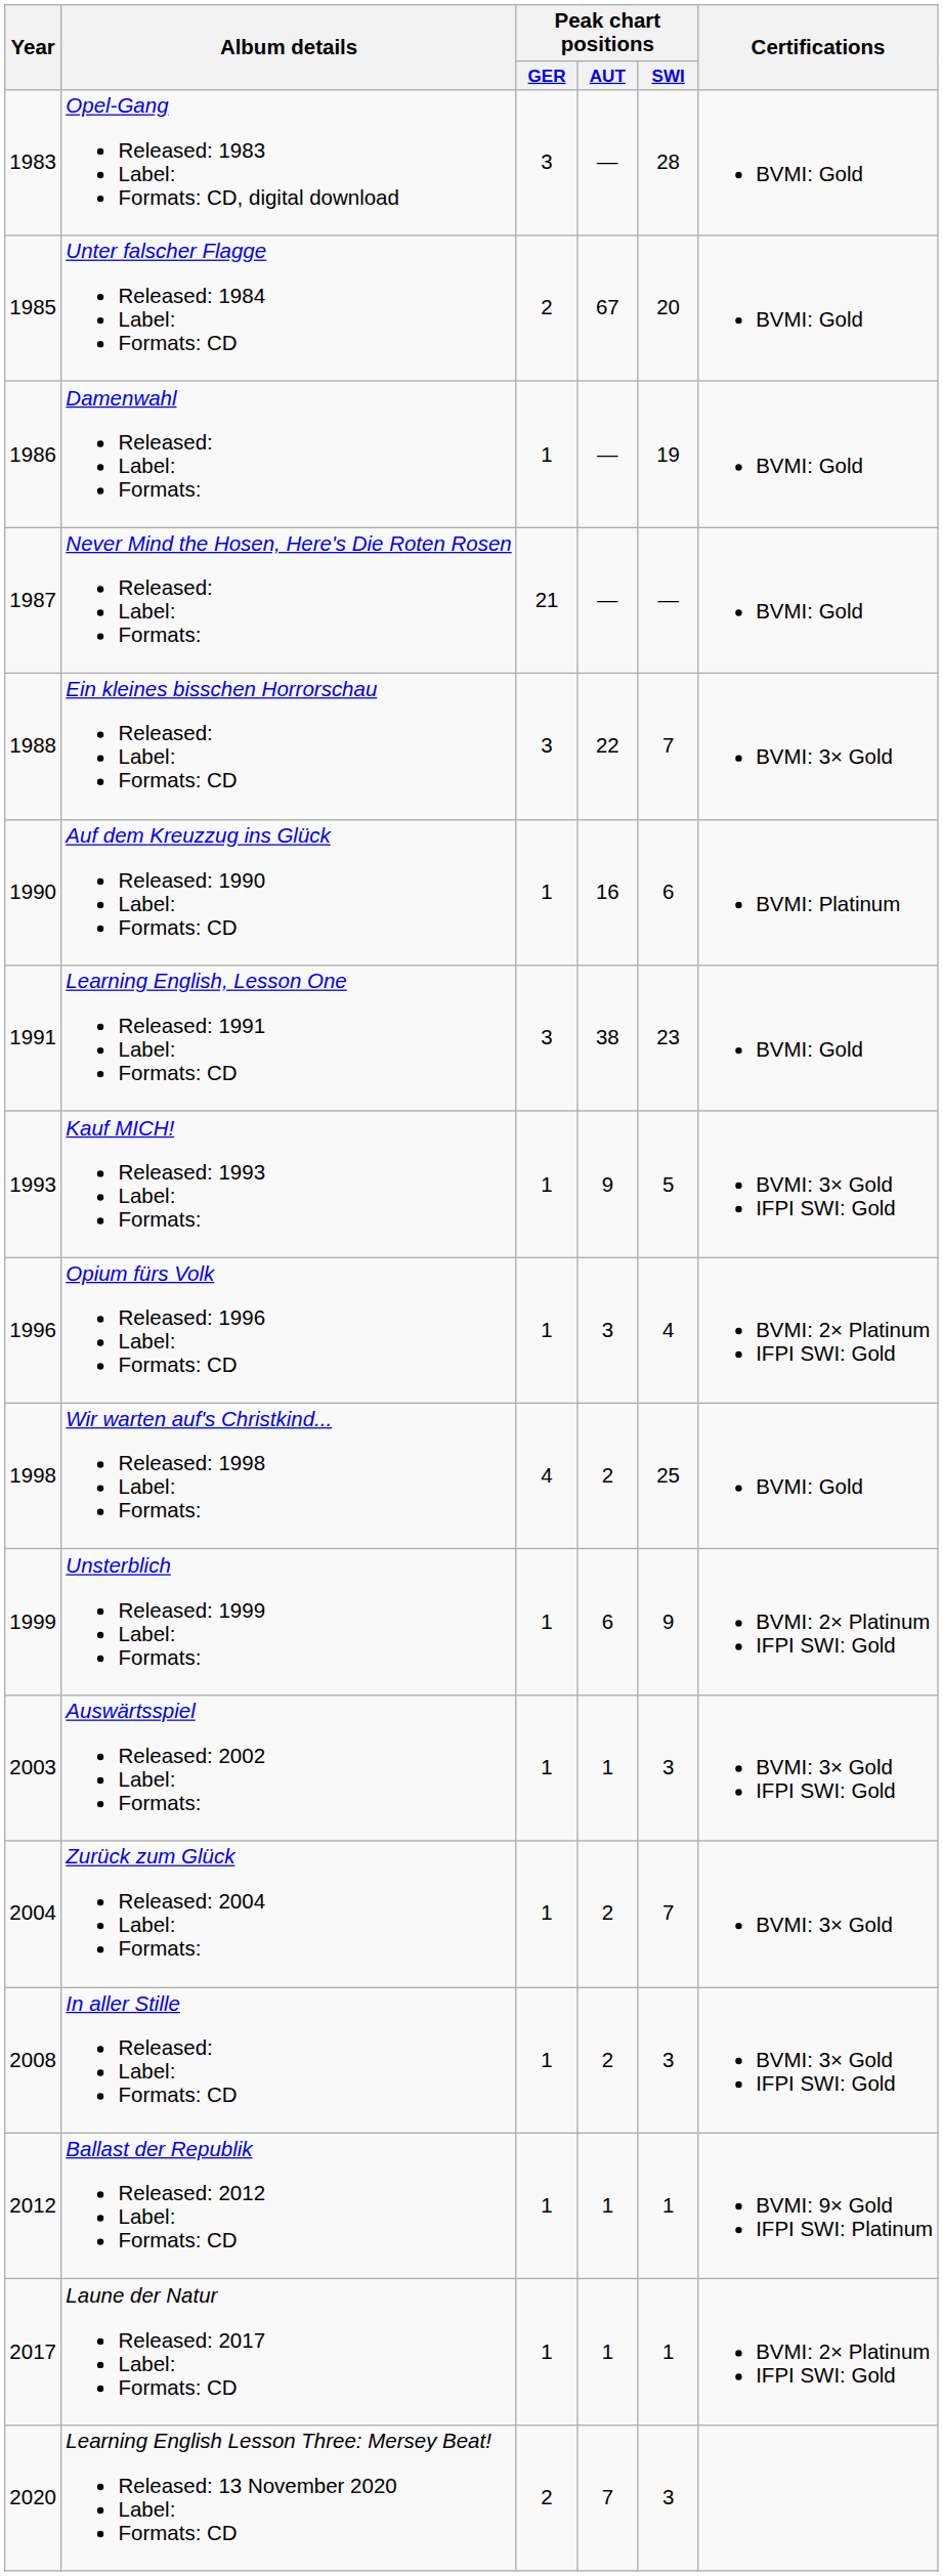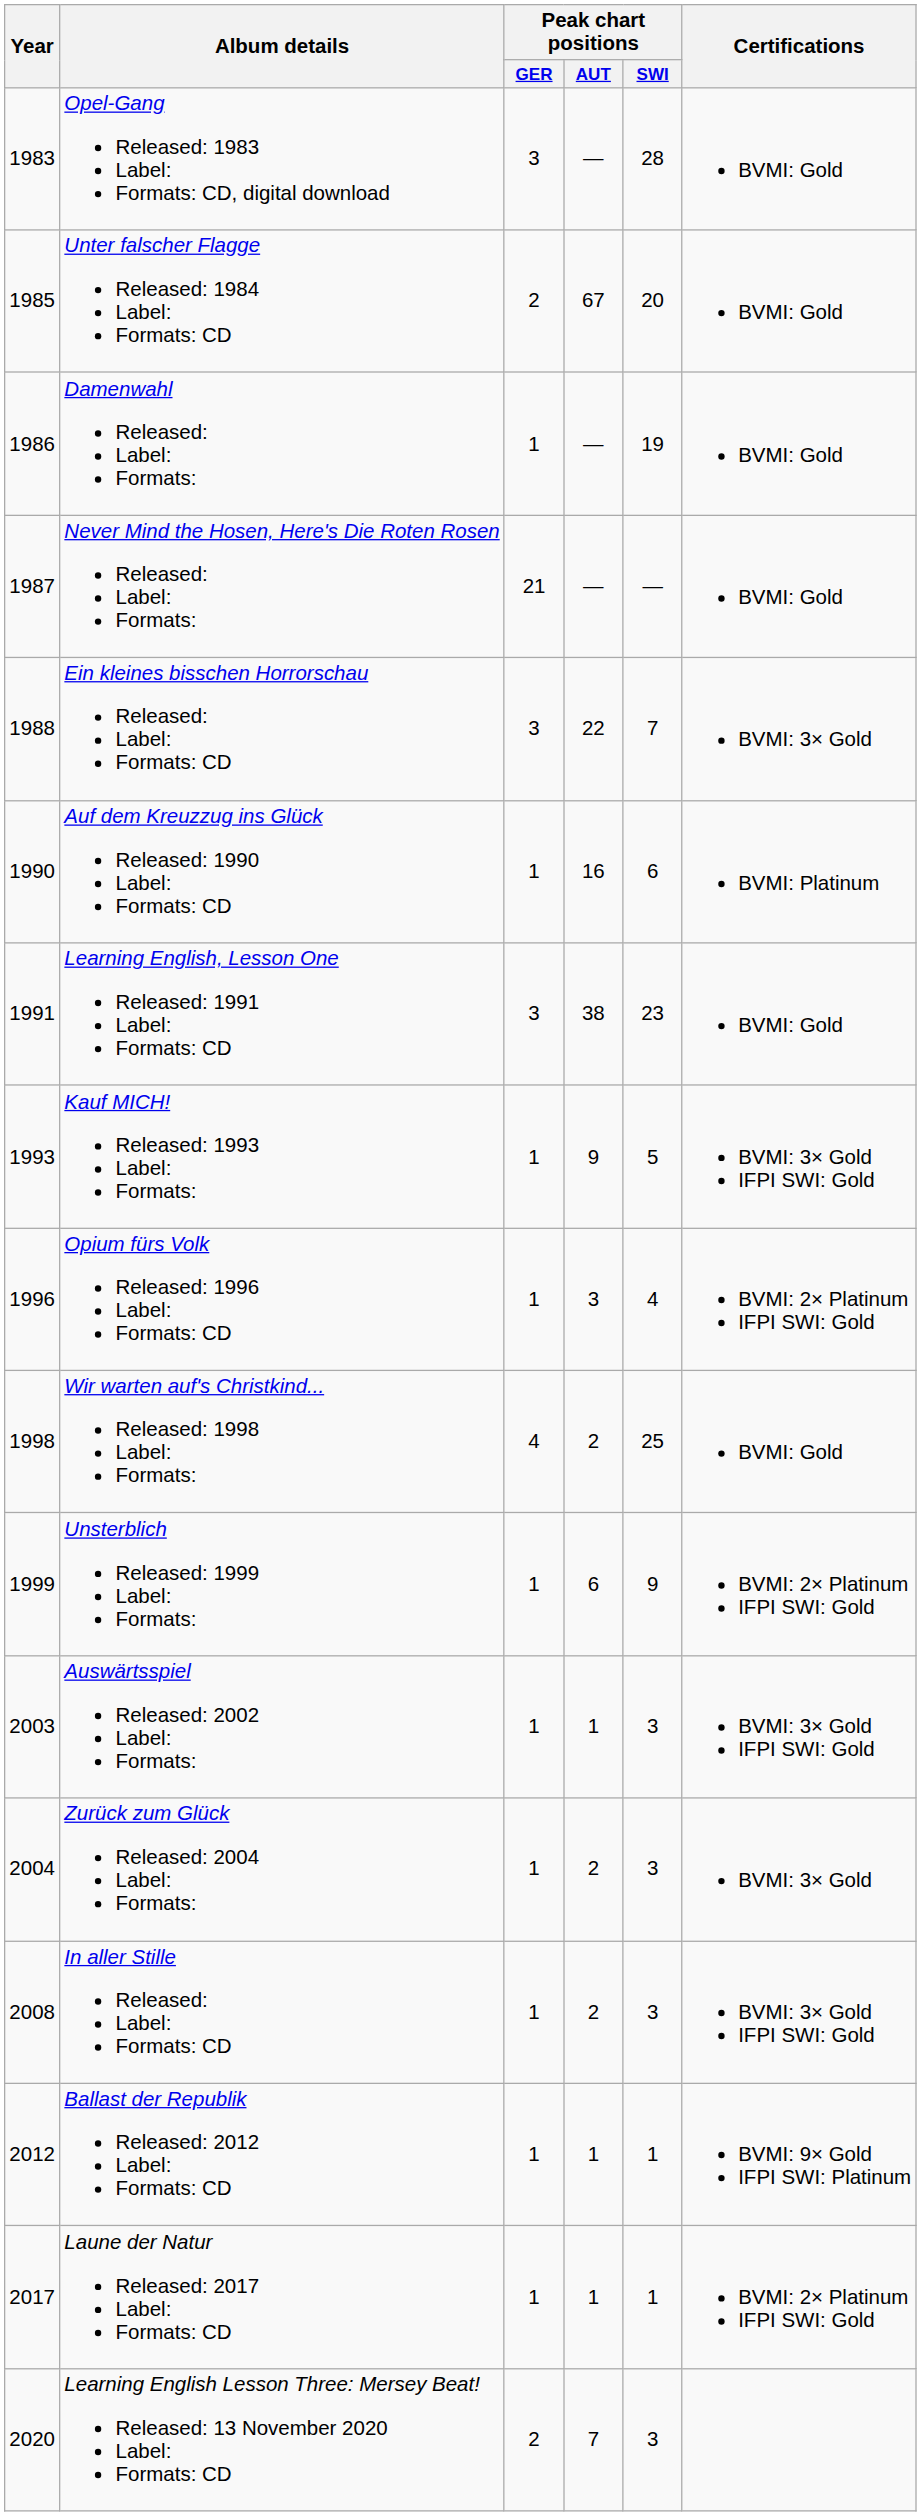Zurück zum Glück Released: 2004 Label: Formats: | Peak chart positions / SWI: 7 -> 3
